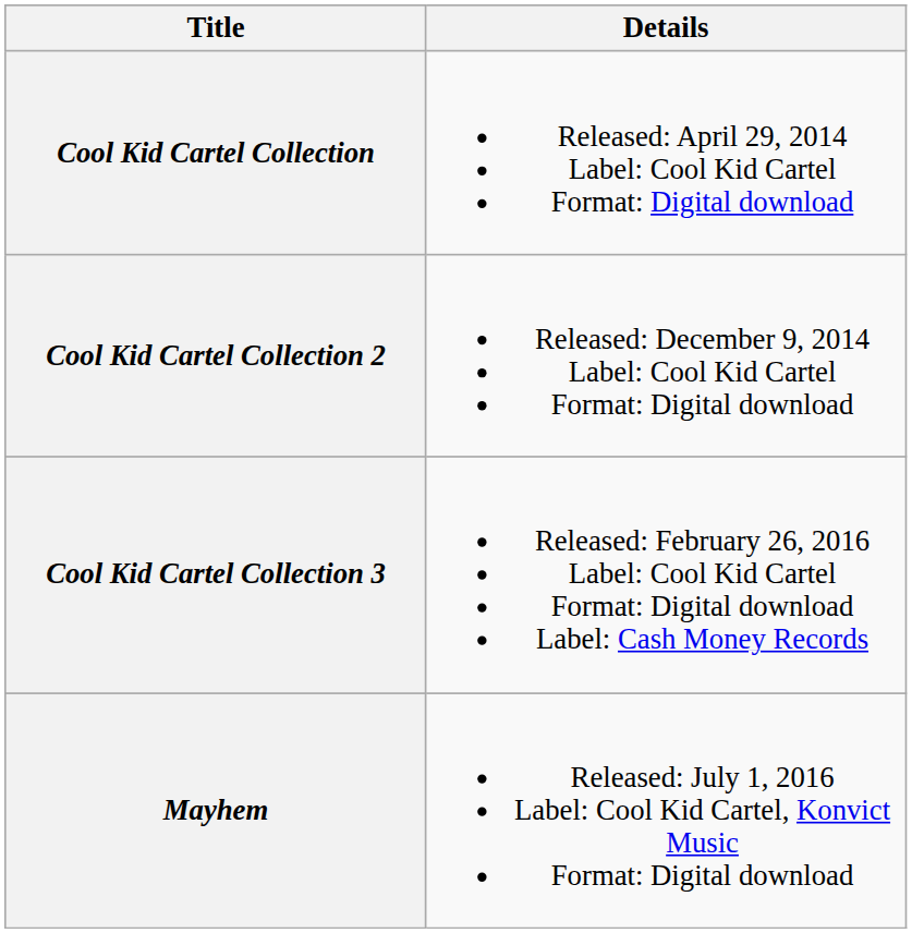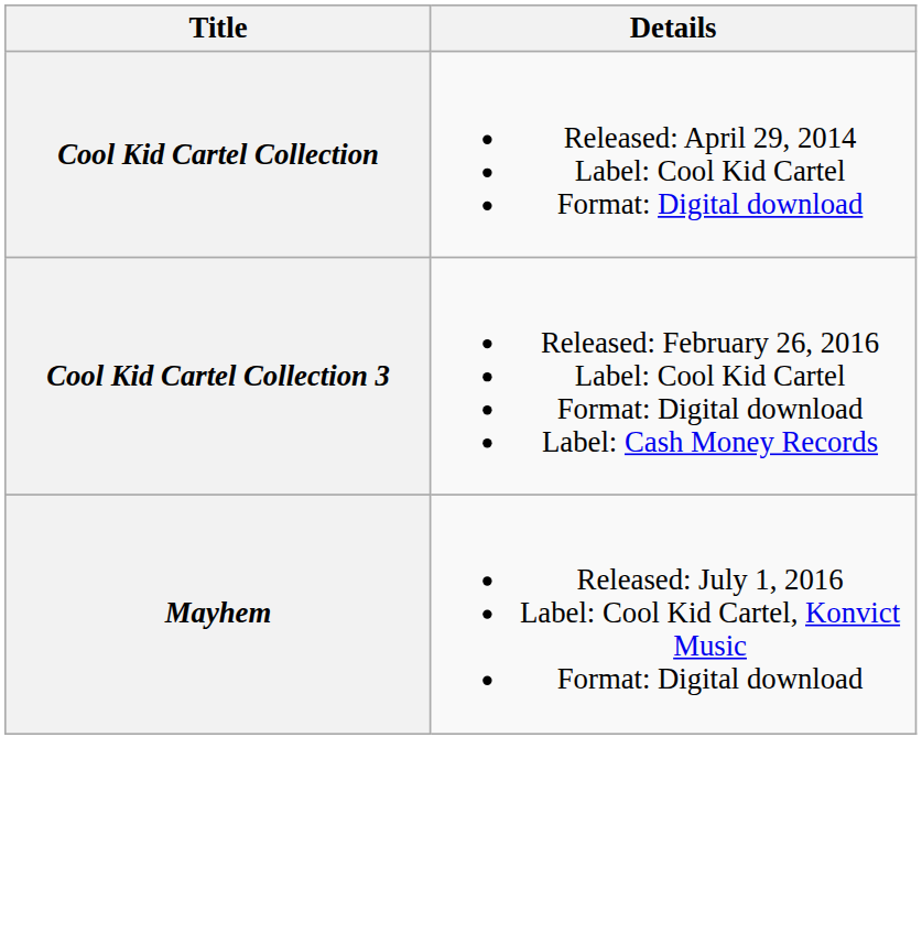- row: Cool Kid Cartel Collection 2 | Released: December 9, 2014 Label: Cool Kid Cartel Format: Digital download
